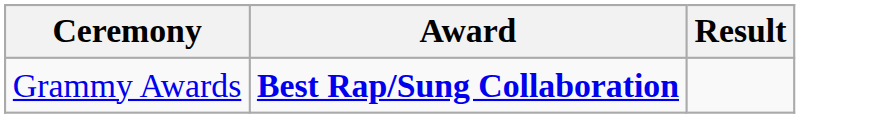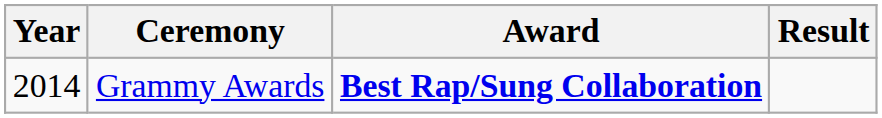+ column: Year | 2014
